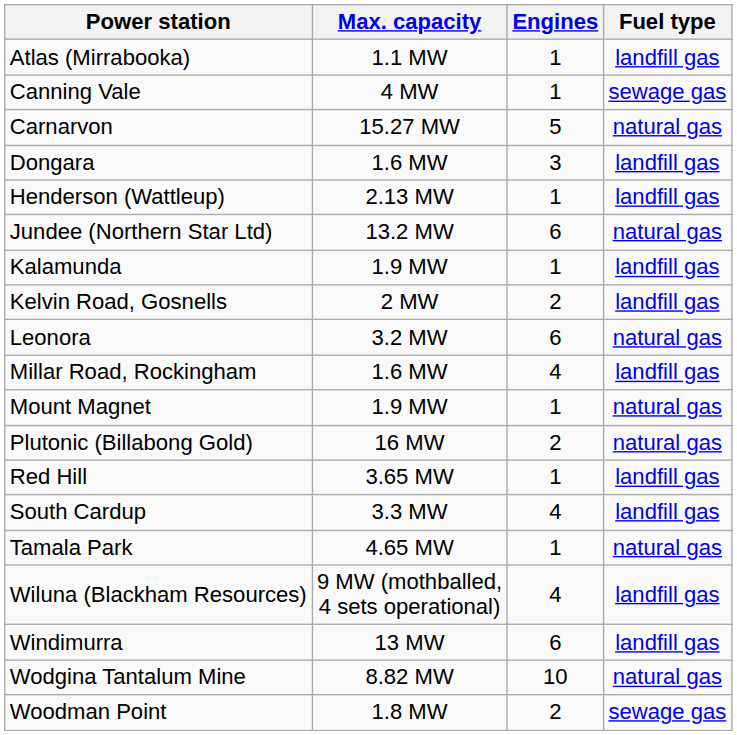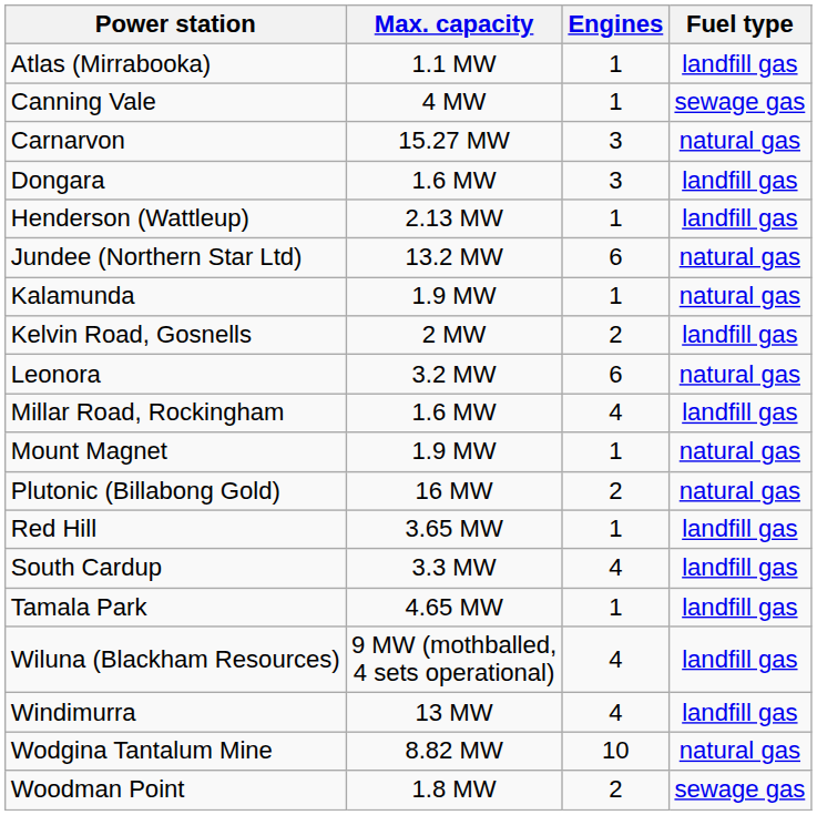Carnarvon | Engines: 5 -> 3
Kalamunda | Fuel type: landfill gas -> natural gas
Tamala Park | Fuel type: natural gas -> landfill gas
Windimurra | Engines: 6 -> 4
